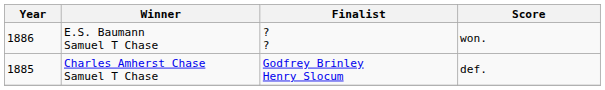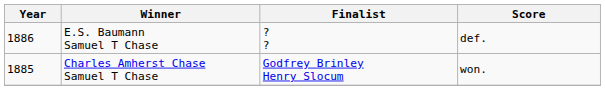E.S. Baumann Samuel T Chase | Score: won. -> def.
Charles Amherst Chase Samuel T Chase | Score: def. -> won.
